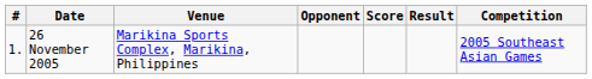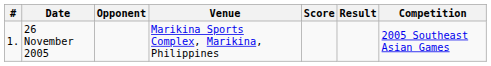columns swapped: Venue <-> Opponent
